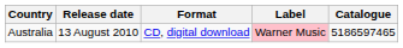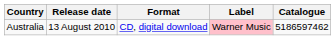Australia | Catalogue: 5186597465 -> 5186597462
